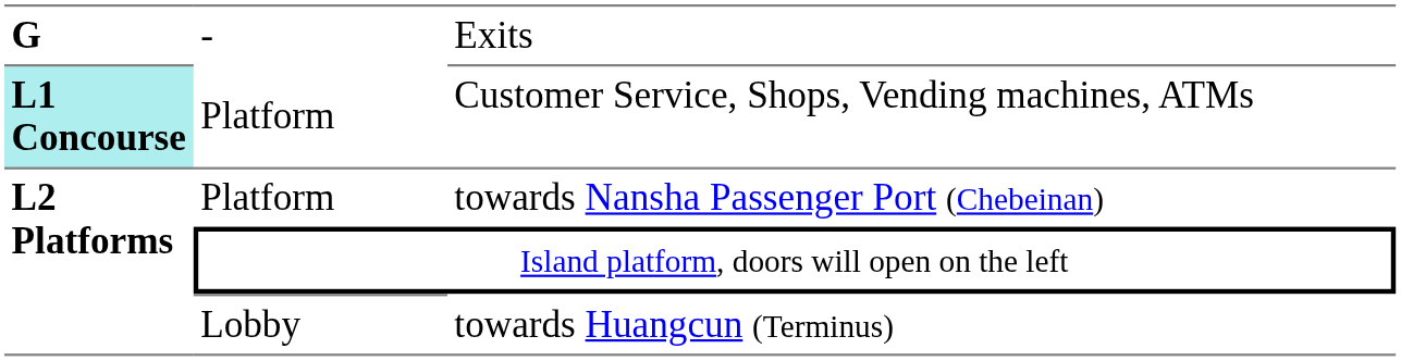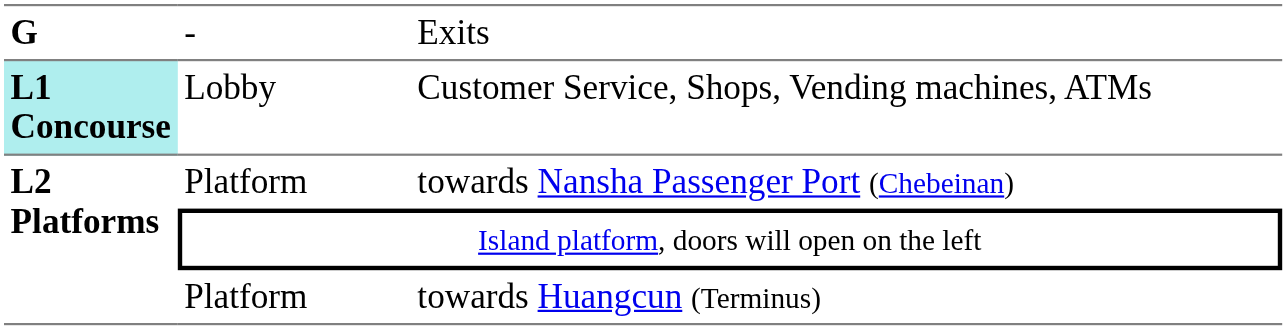Customer Service, Shops, Vending machines, ATMs | column 2: Platform -> Lobby
towards Huangcun (Terminus) | column 2: Lobby -> Platform
